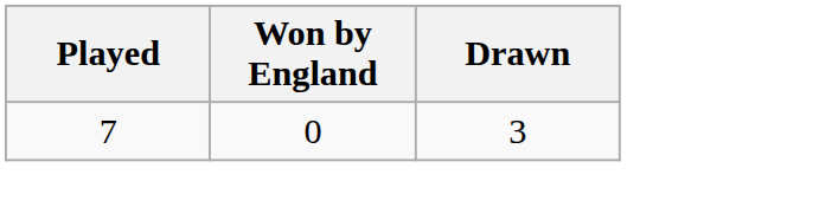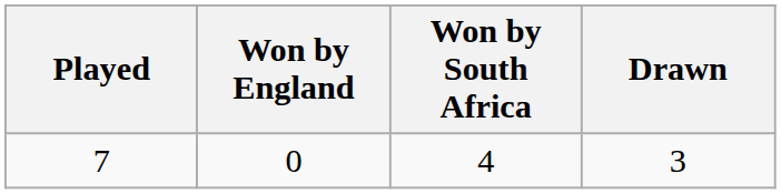+ column: Won by South Africa | 4
